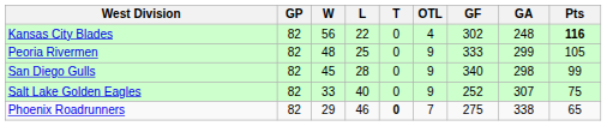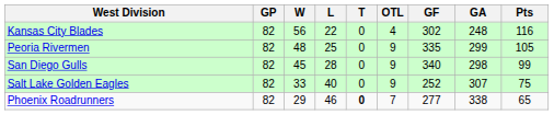Kansas City Blades | Pts: bold -> normal
Peoria Rivermen | GF: 333 -> 335
Phoenix Roadrunners | GF: 275 -> 277
